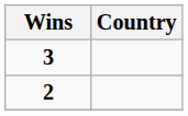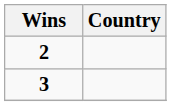rows swapped: 3 <-> 2
